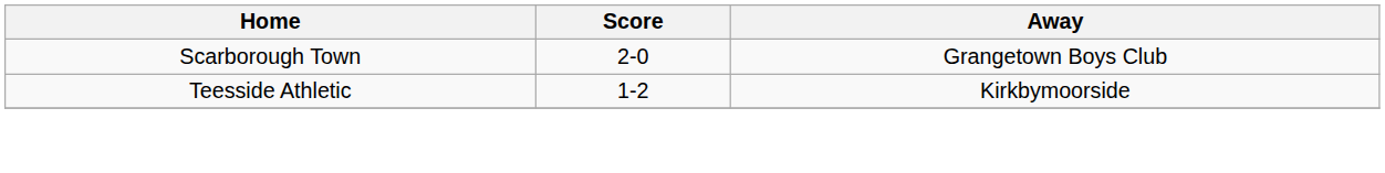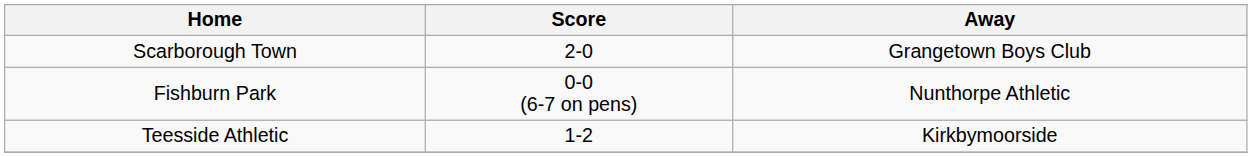+ row: Fishburn Park | 0-0 (6-7 on pens) | Nunthorpe Athletic
